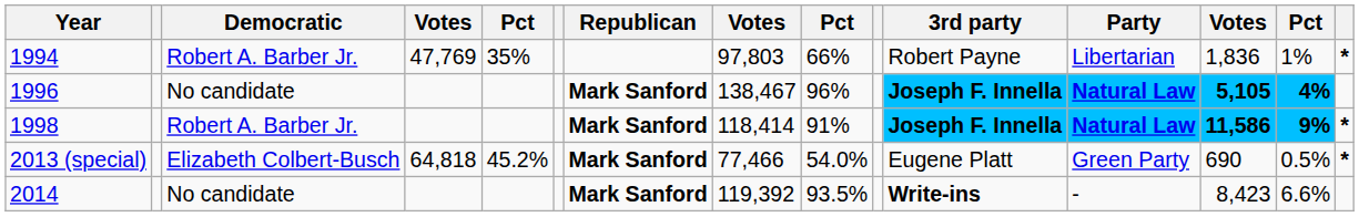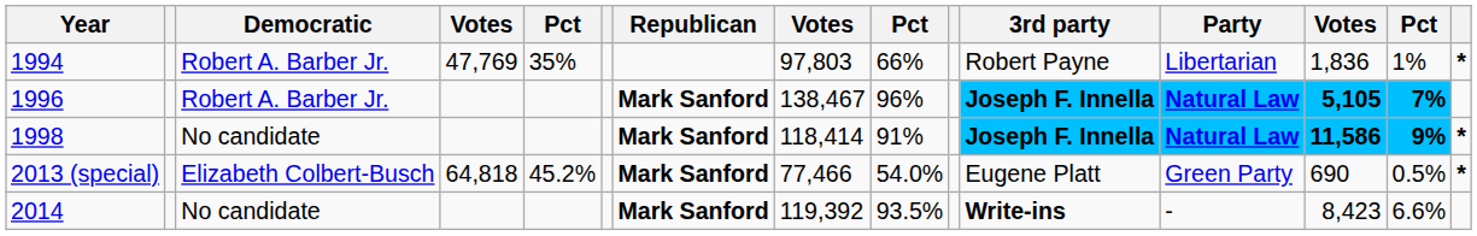1996 | Democratic: No candidate -> Robert A. Barber Jr.
1996 | column 14: 4% -> 7%
1998 | Democratic: Robert A. Barber Jr. -> No candidate
